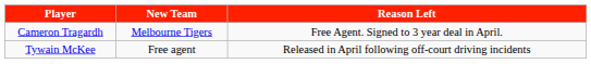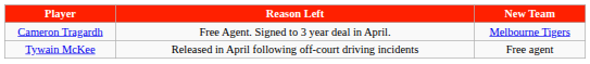columns swapped: Reason Left <-> New Team
